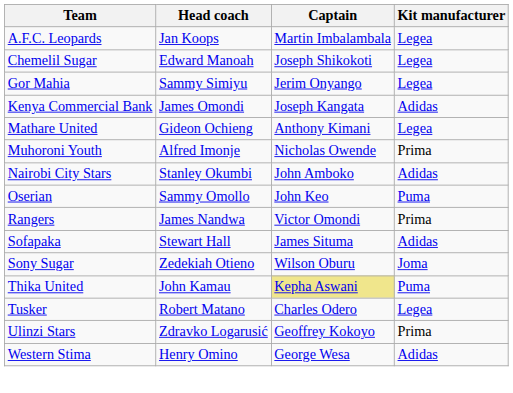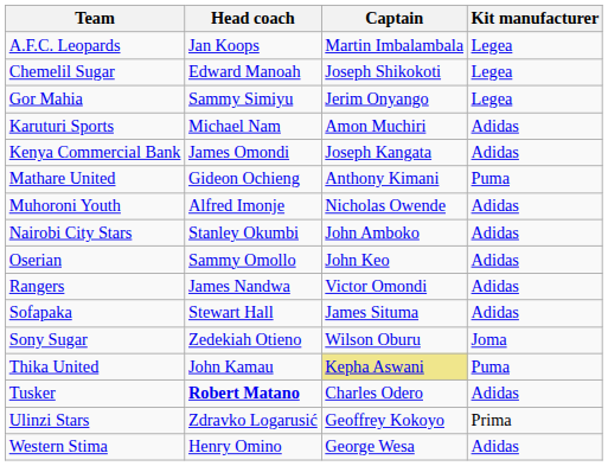+ row: Karuturi Sports | Michael Nam | Amon Muchiri | Adidas
Mathare United | Kit manufacturer: Legea -> Puma
Muhoroni Youth | Kit manufacturer: Prima -> Adidas
Oserian | Kit manufacturer: Puma -> Adidas
Rangers | Kit manufacturer: Prima -> Adidas
Tusker | Head coach: normal -> bold
Tusker | Kit manufacturer: Legea -> Adidas
